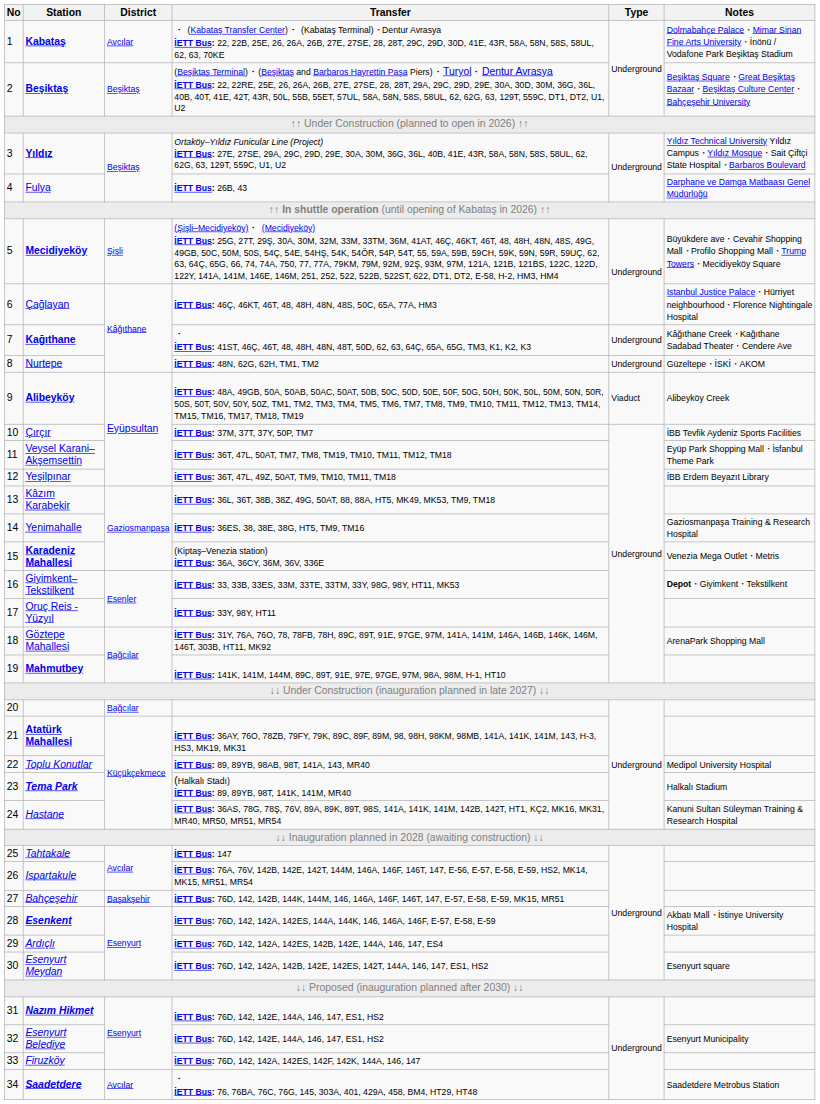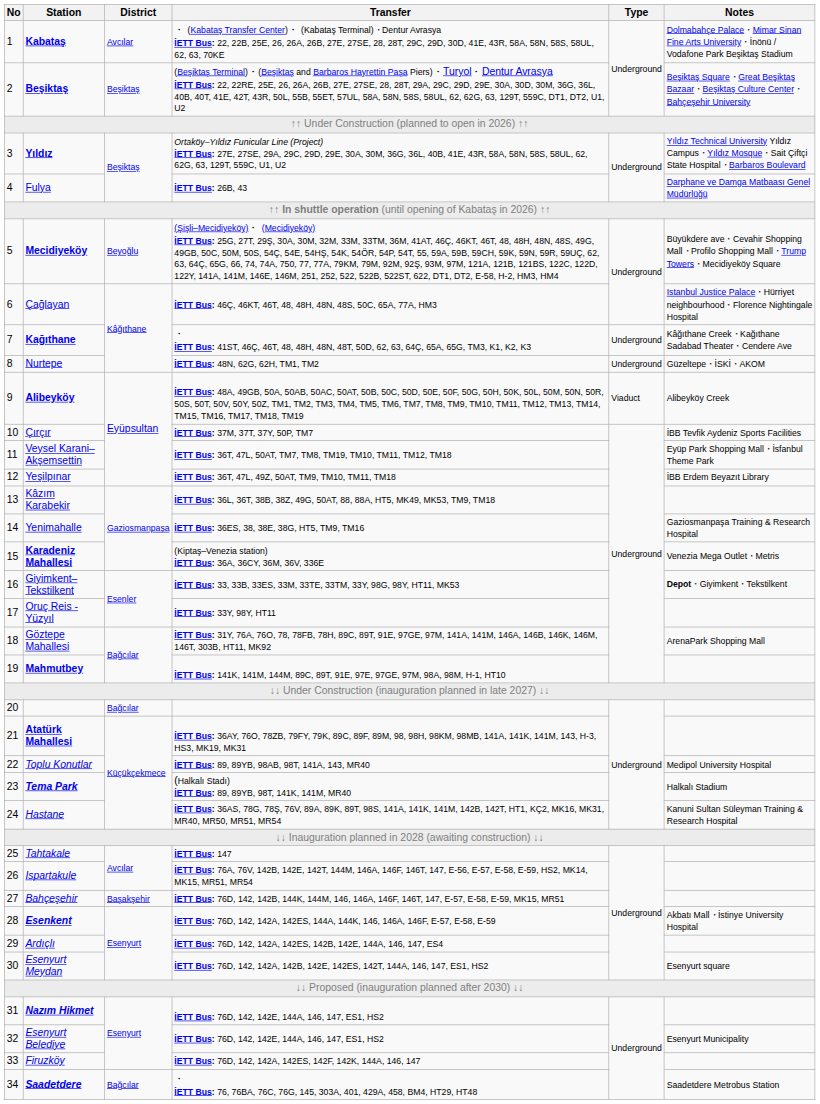Mecidiyeköy | District: Şişli -> Beyoğlu
Saadetdere | District: Avcılar -> Bağcılar
